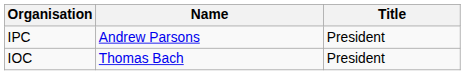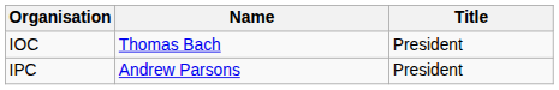rows swapped: IPC <-> IOC
